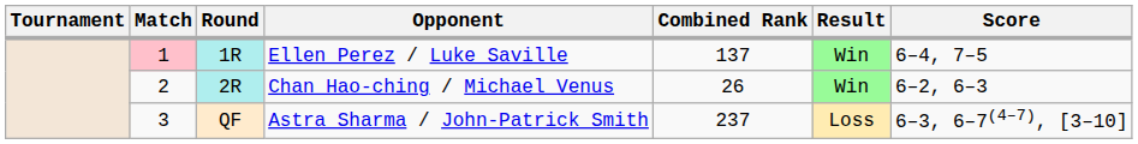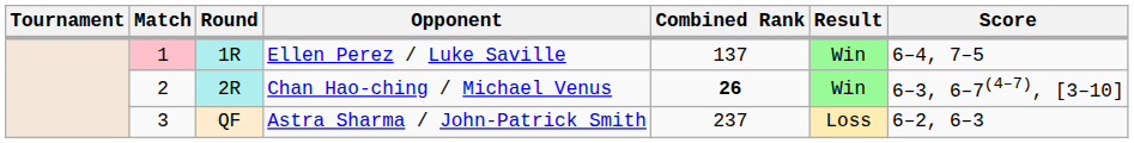Chan Hao-ching / Michael Venus | Combined Rank: normal -> bold
Chan Hao-ching / Michael Venus | Score: 6–2, 6–3 -> 6–3, 6–7(4–7), [3–10]
Astra Sharma / John-Patrick Smith | Score: 6–3, 6–7(4–7), [3–10] -> 6–2, 6–3
